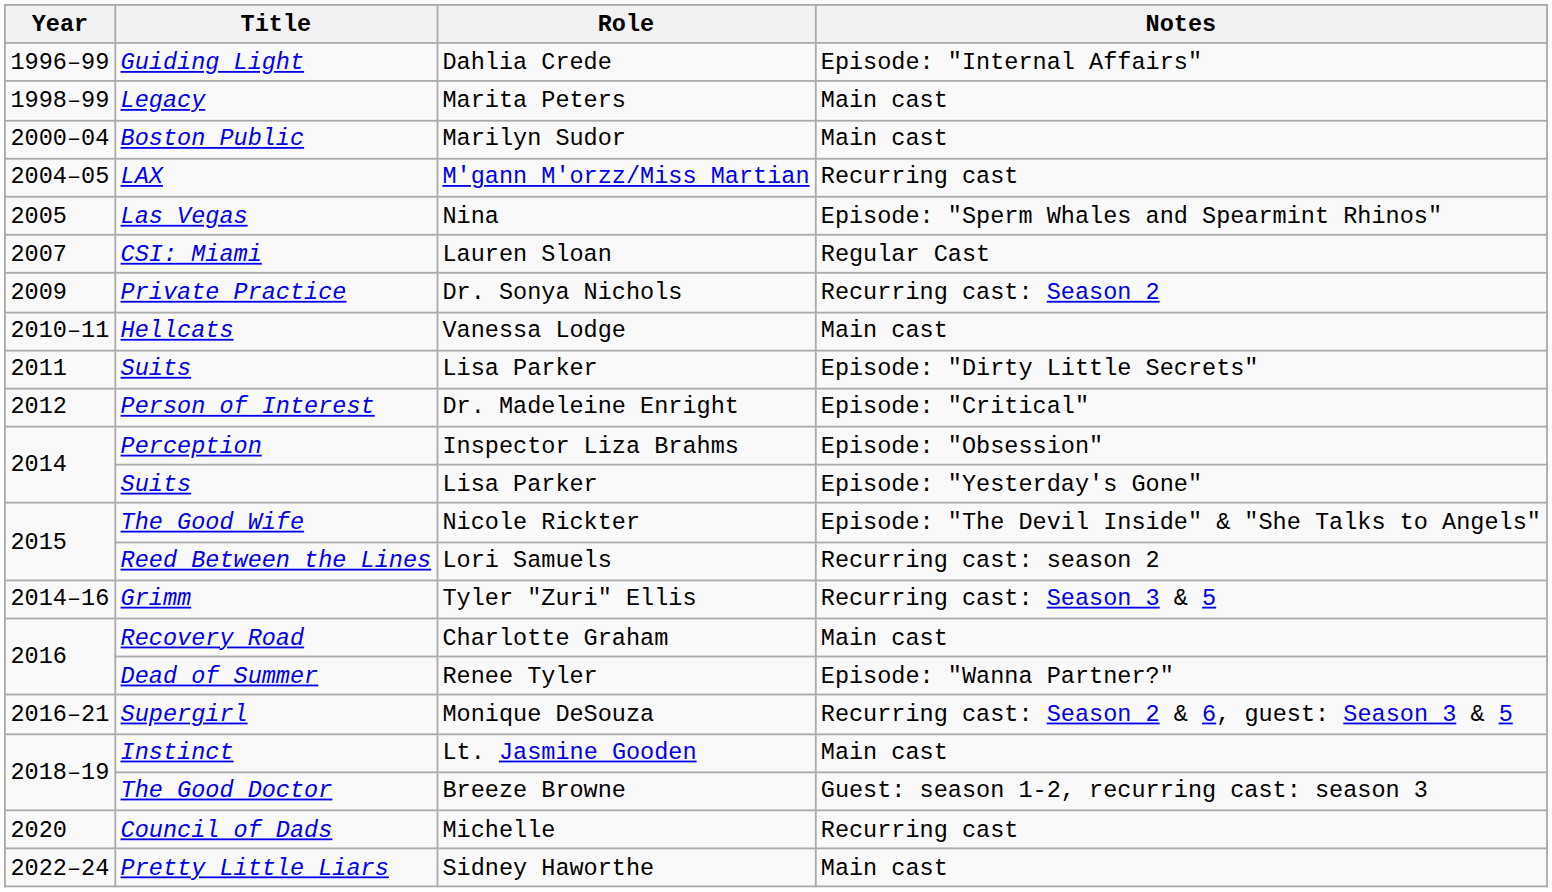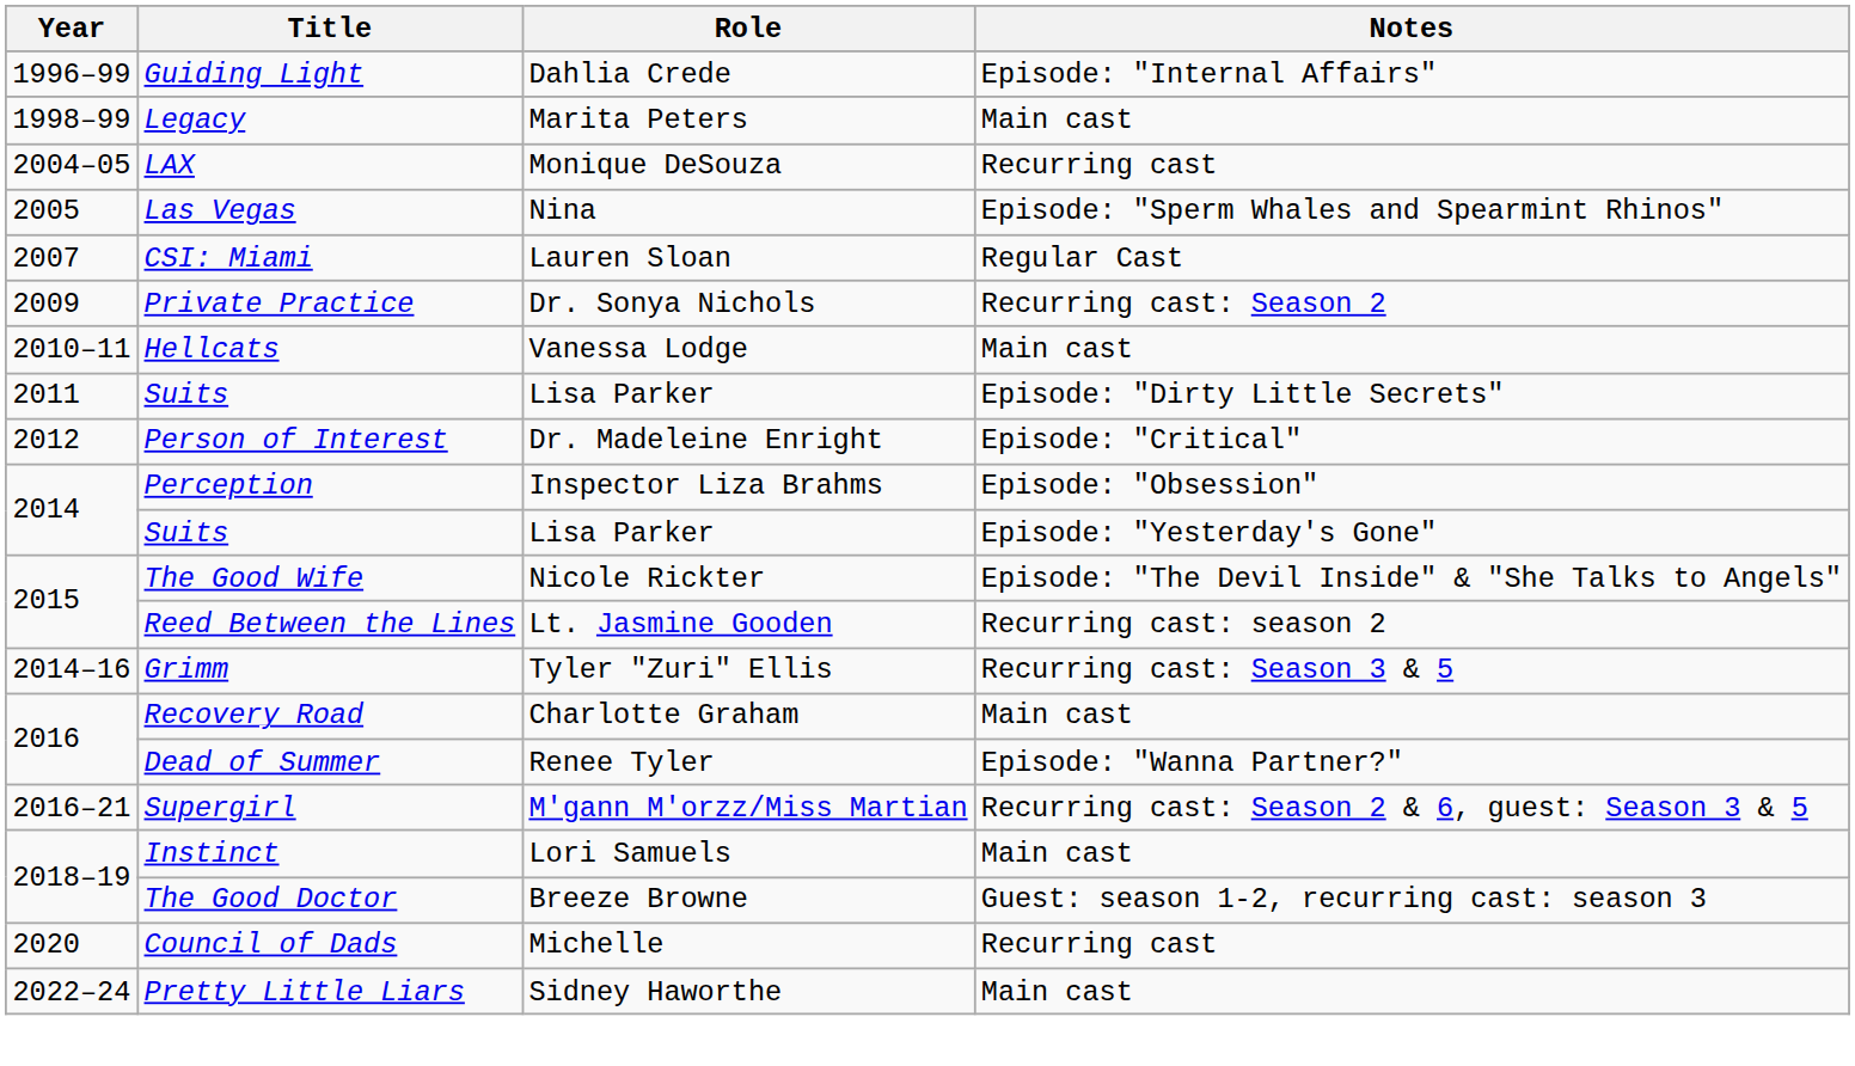- row: 2000–04 | Boston Public | Marilyn Sudor | Main cast
LAX | Role: M'gann M'orzz/Miss Martian -> Monique DeSouza
Reed Between the Lines | Role: Lori Samuels -> Lt. Jasmine Gooden
Supergirl | Role: Monique DeSouza -> M'gann M'orzz/Miss Martian
Instinct | Role: Lt. Jasmine Gooden -> Lori Samuels
